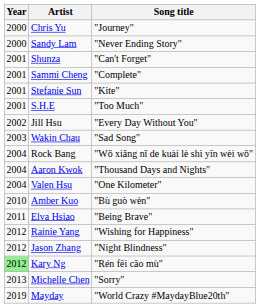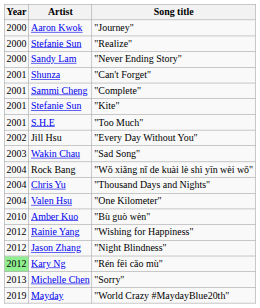"Journey" | Artist: Chris Yu -> Aaron Kwok
+ row: 2000 | Stefanie Sun | "Realize"
"Thousand Days and Nights" | Artist: Aaron Kwok -> Chris Yu
- row: 2011 | Elva Hsiao | "Being Brave"
